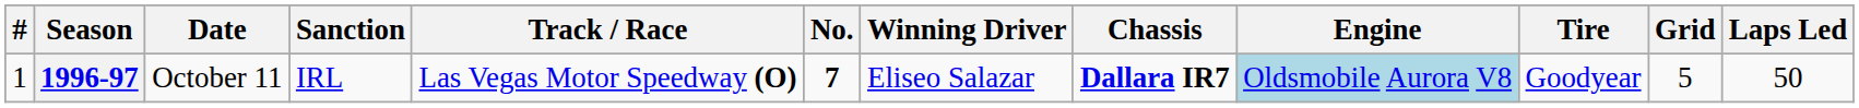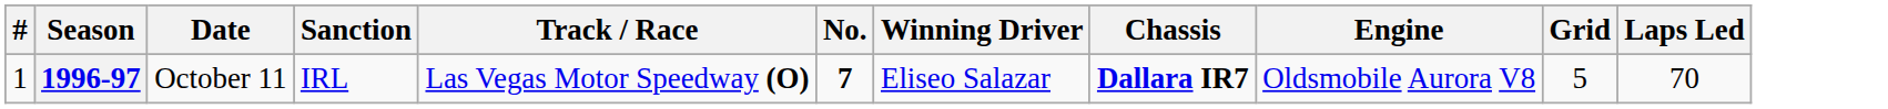- column: Tire | Goodyear
1996-97 | Engine: lightblue background -> no background
1996-97 | Laps Led: 50 -> 70
